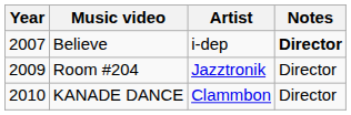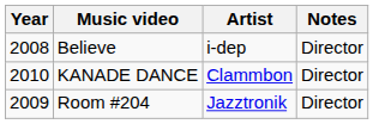Believe | Year: 2007 -> 2008
Believe | Notes: bold -> normal
rows swapped: Room #204 <-> KANADE DANCE
